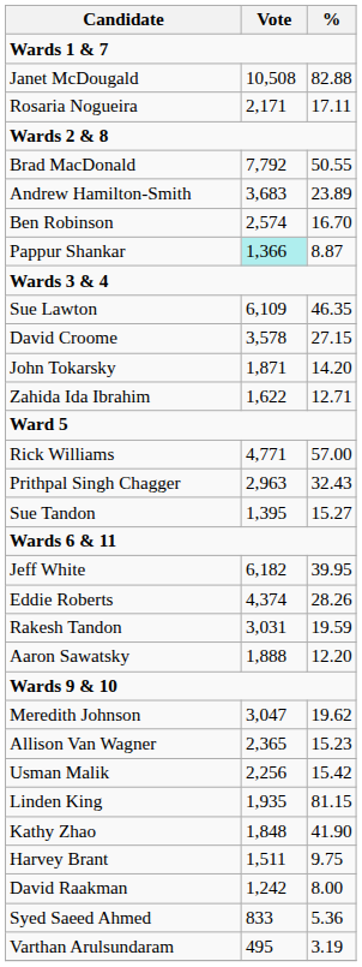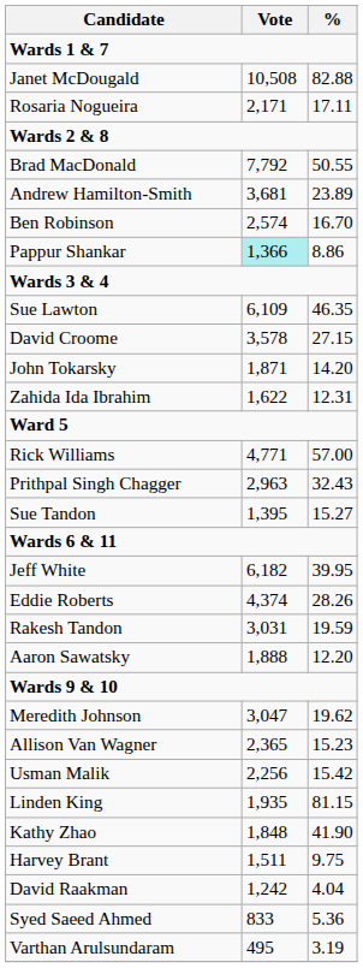Andrew Hamilton-Smith | Vote: 3,683 -> 3,681
Pappur Shankar | %: 8.87 -> 8.86
Zahida Ida Ibrahim | %: 12.71 -> 12.31
David Raakman | %: 8.00 -> 4.04
